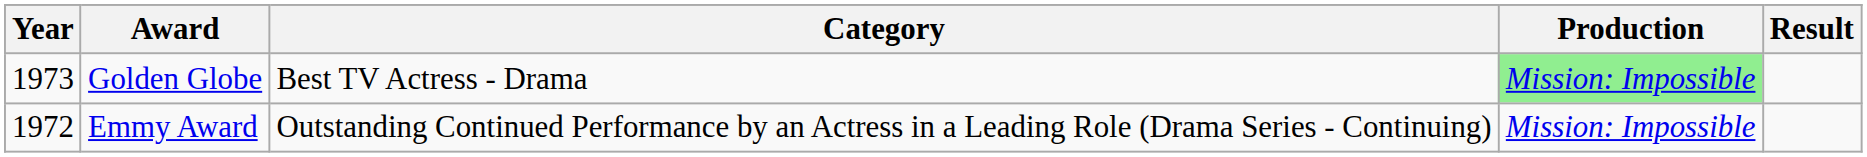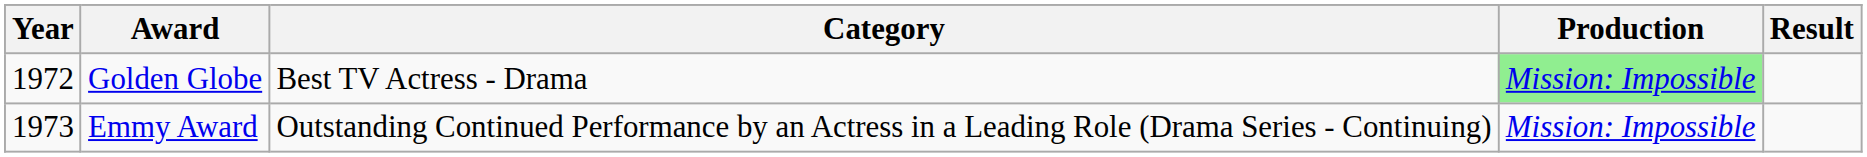Golden Globe | Year: 1973 -> 1972
Emmy Award | Year: 1972 -> 1973
